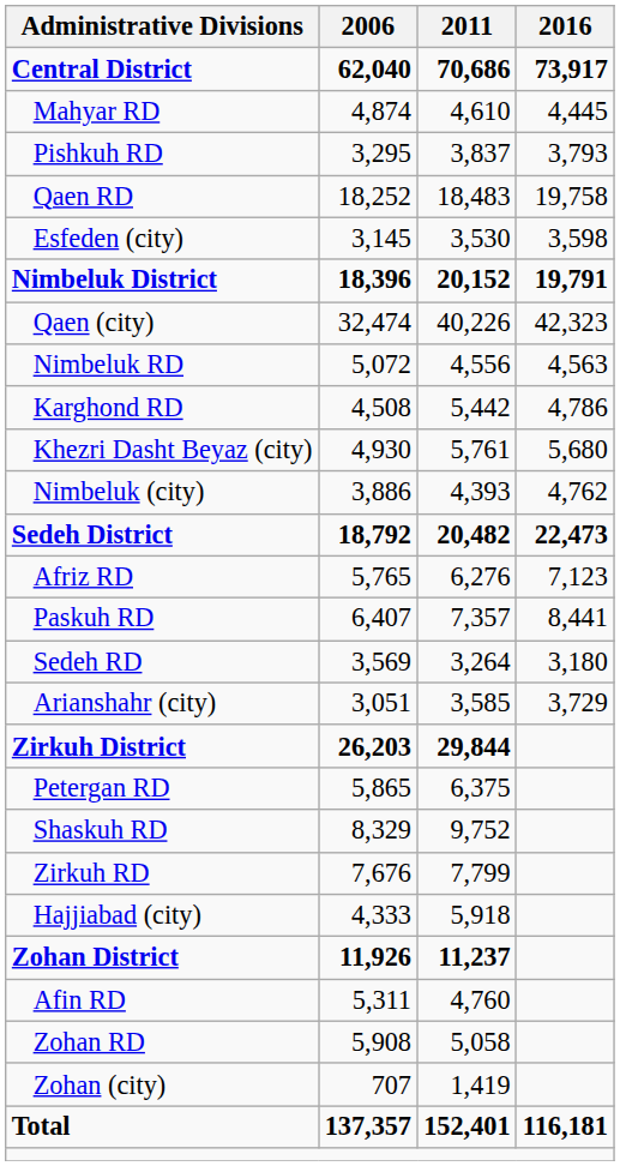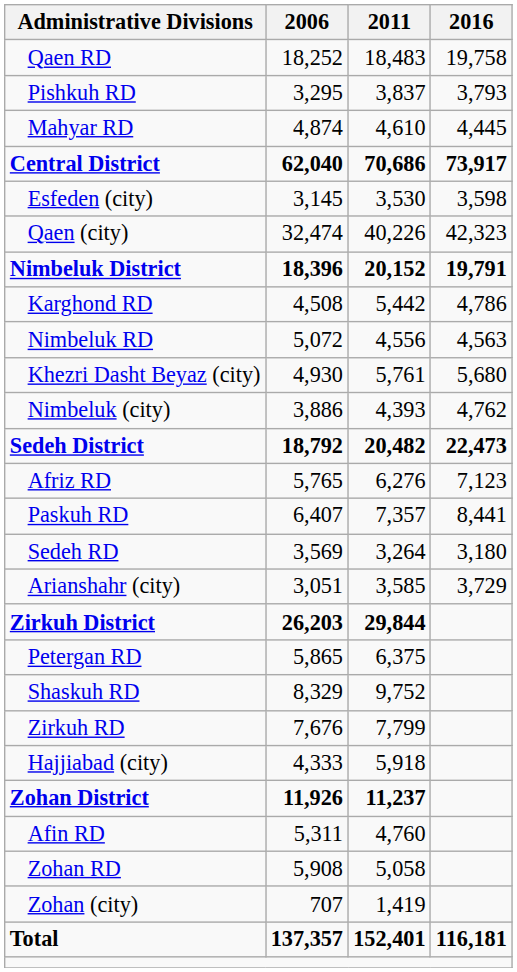rows swapped: Central District <-> Qaen RD
rows swapped: Mahyar RD <-> Pishkuh RD
rows swapped: Qaen (city) <-> Nimbeluk District
rows swapped: Karghond RD <-> Nimbeluk RD
